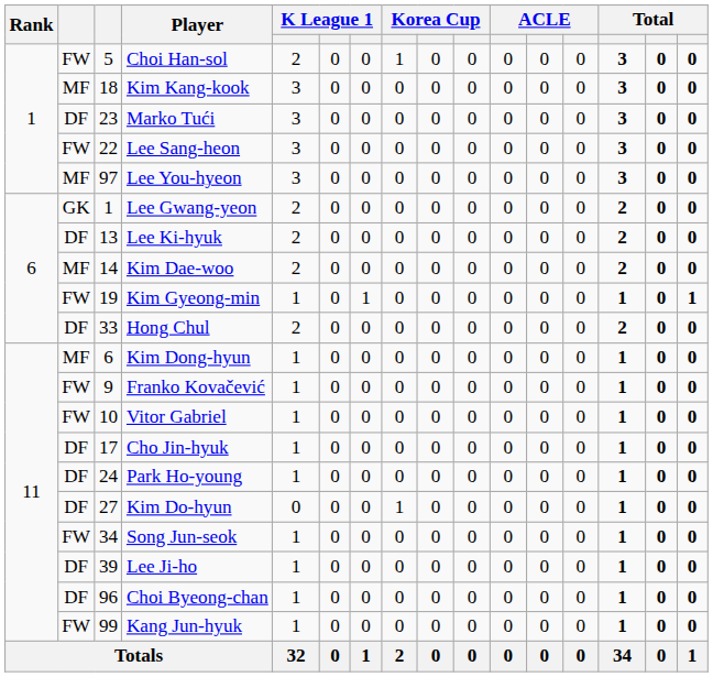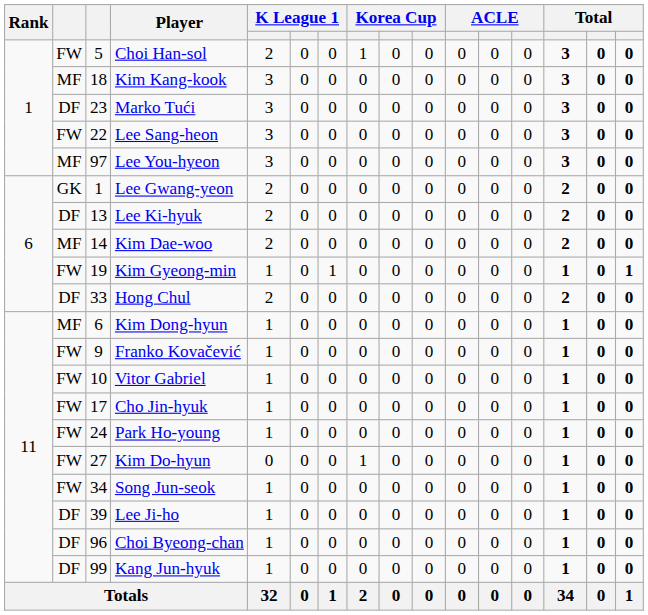Cho Jin-hyuk | column 2: DF -> FW
Park Ho-young | column 2: DF -> FW
Kim Do-hyun | column 2: DF -> FW
Kang Jun-hyuk | column 2: FW -> DF
